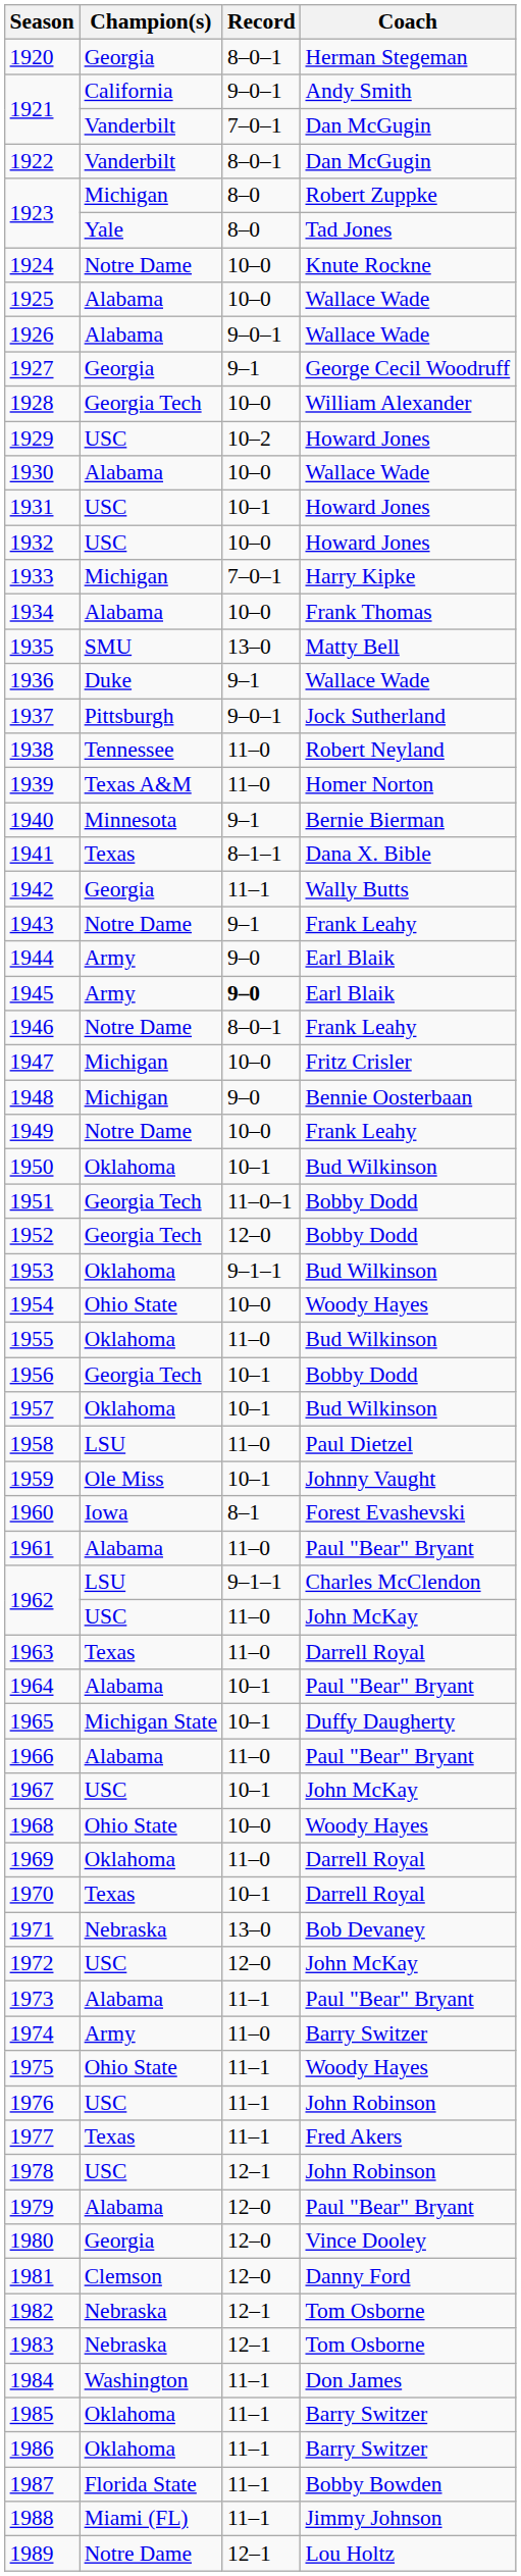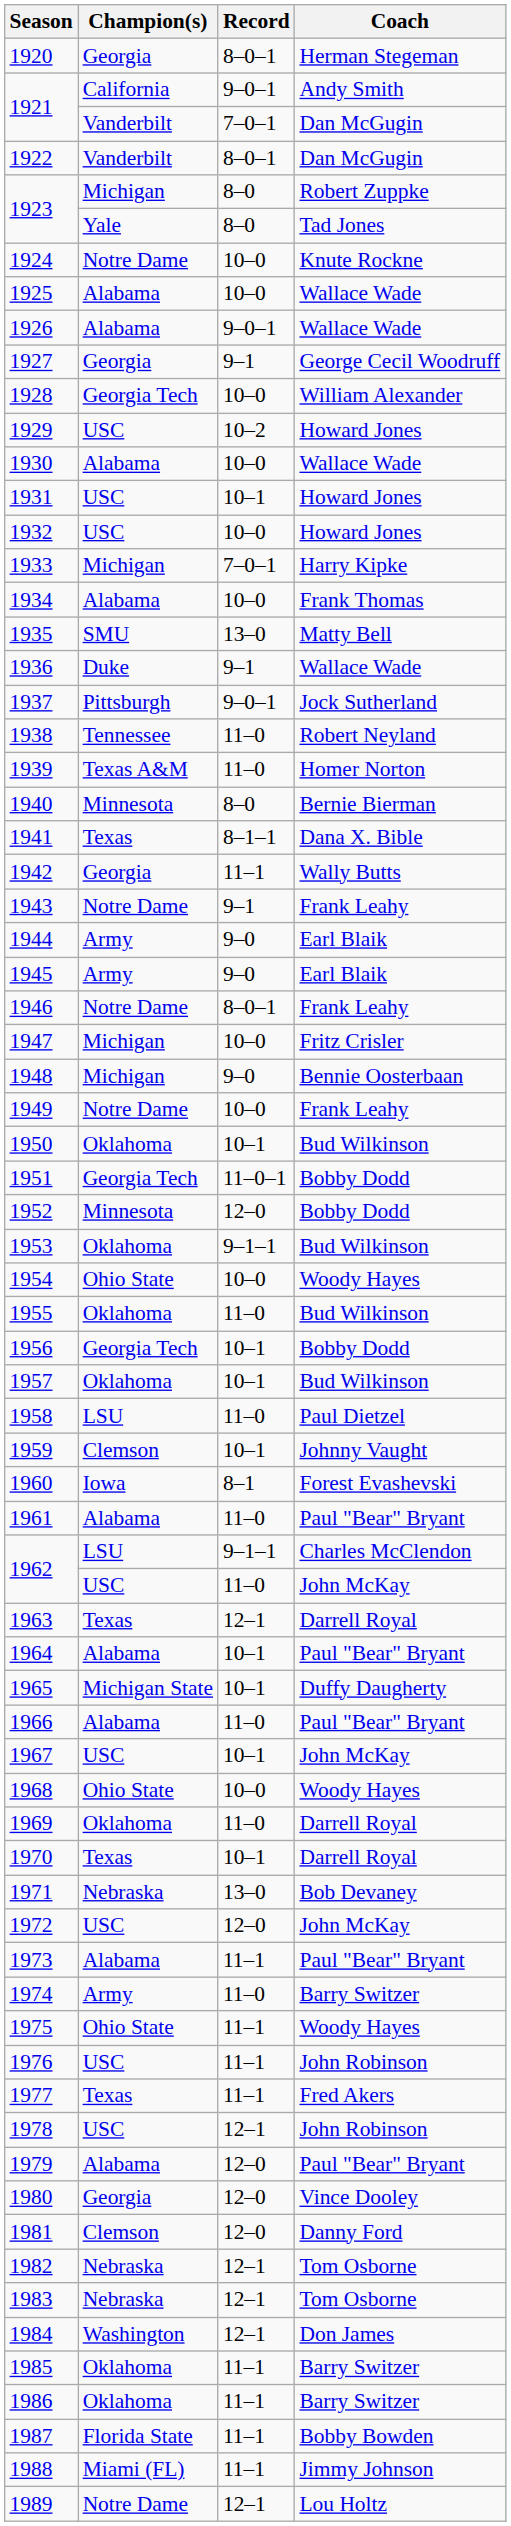1940 | Record: 9–1 -> 8–0
1945 | Record: bold -> normal
1952 | Champion(s): Georgia Tech -> Minnesota
1959 | Champion(s): Ole Miss -> Clemson
1963 | Record: 11–0 -> 12–1
1984 | Record: 11–1 -> 12–1
